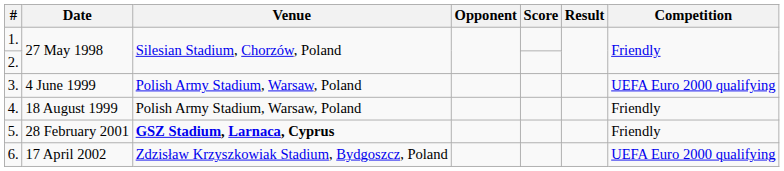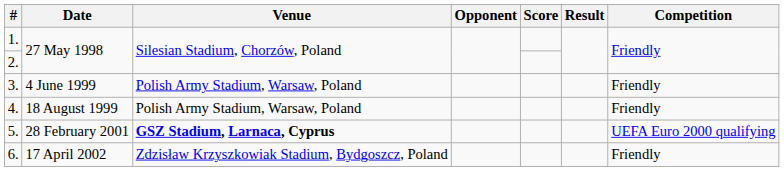3. | Competition: UEFA Euro 2000 qualifying -> Friendly
5. | Competition: Friendly -> UEFA Euro 2000 qualifying
6. | Competition: UEFA Euro 2000 qualifying -> Friendly
